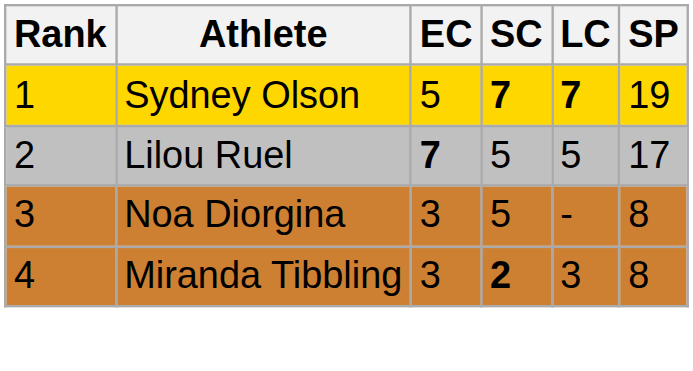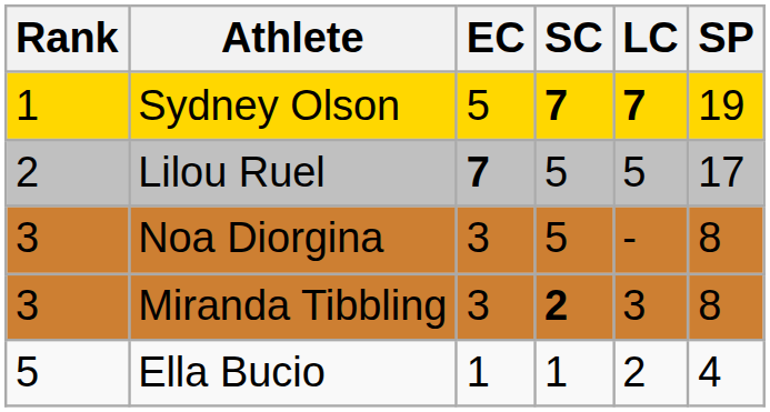Miranda Tibbling | Rank: 4 -> 3
+ row: 5 | Ella Bucio | 1 | 1 | 2 | 4
